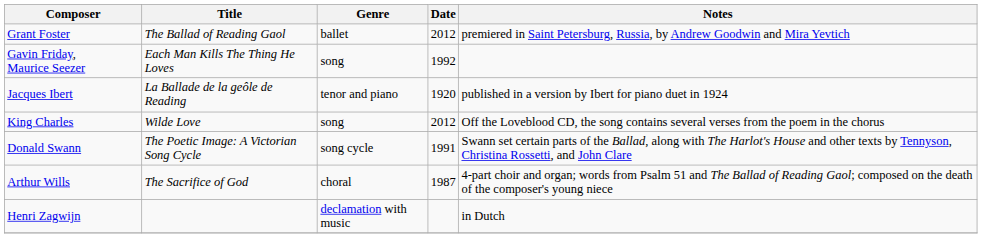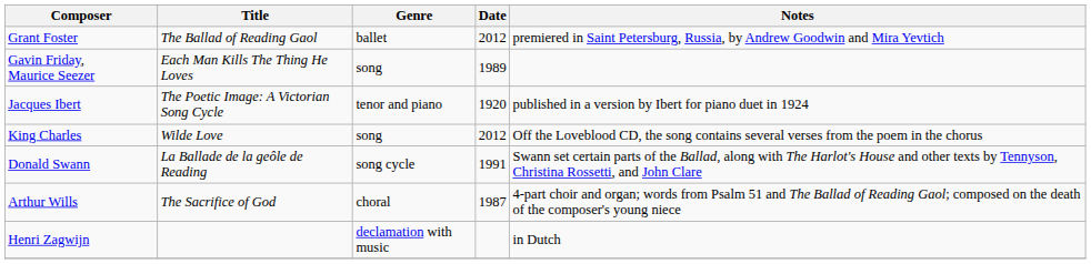Gavin Friday, Maurice Seezer | Date: 1992 -> 1989
Jacques Ibert | Title: La Ballade de la geôle de Reading -> The Poetic Image: A Victorian Song Cycle
Donald Swann | Title: The Poetic Image: A Victorian Song Cycle -> La Ballade de la geôle de Reading
